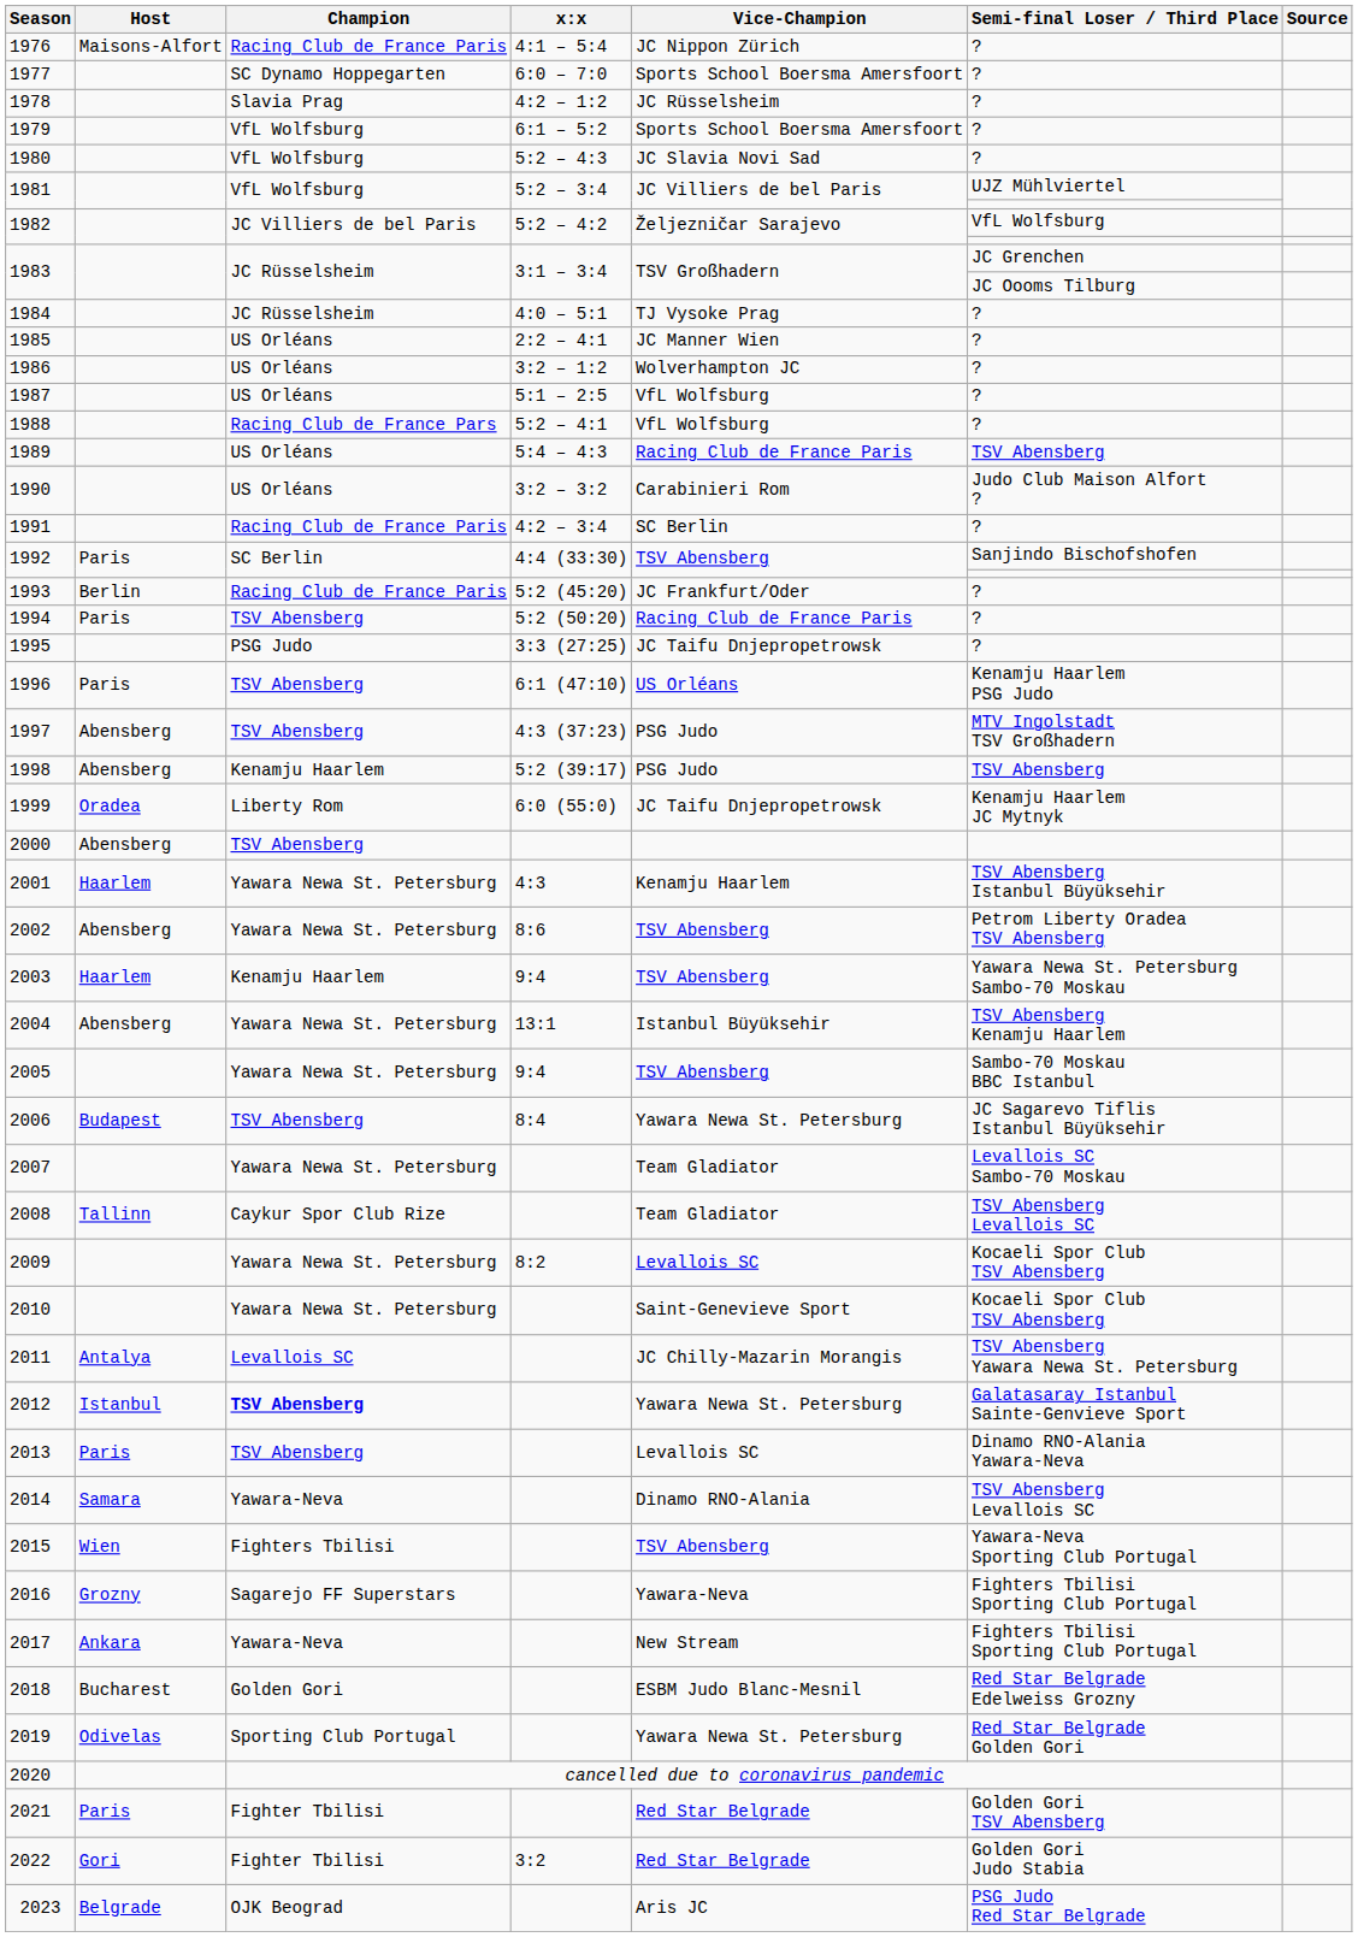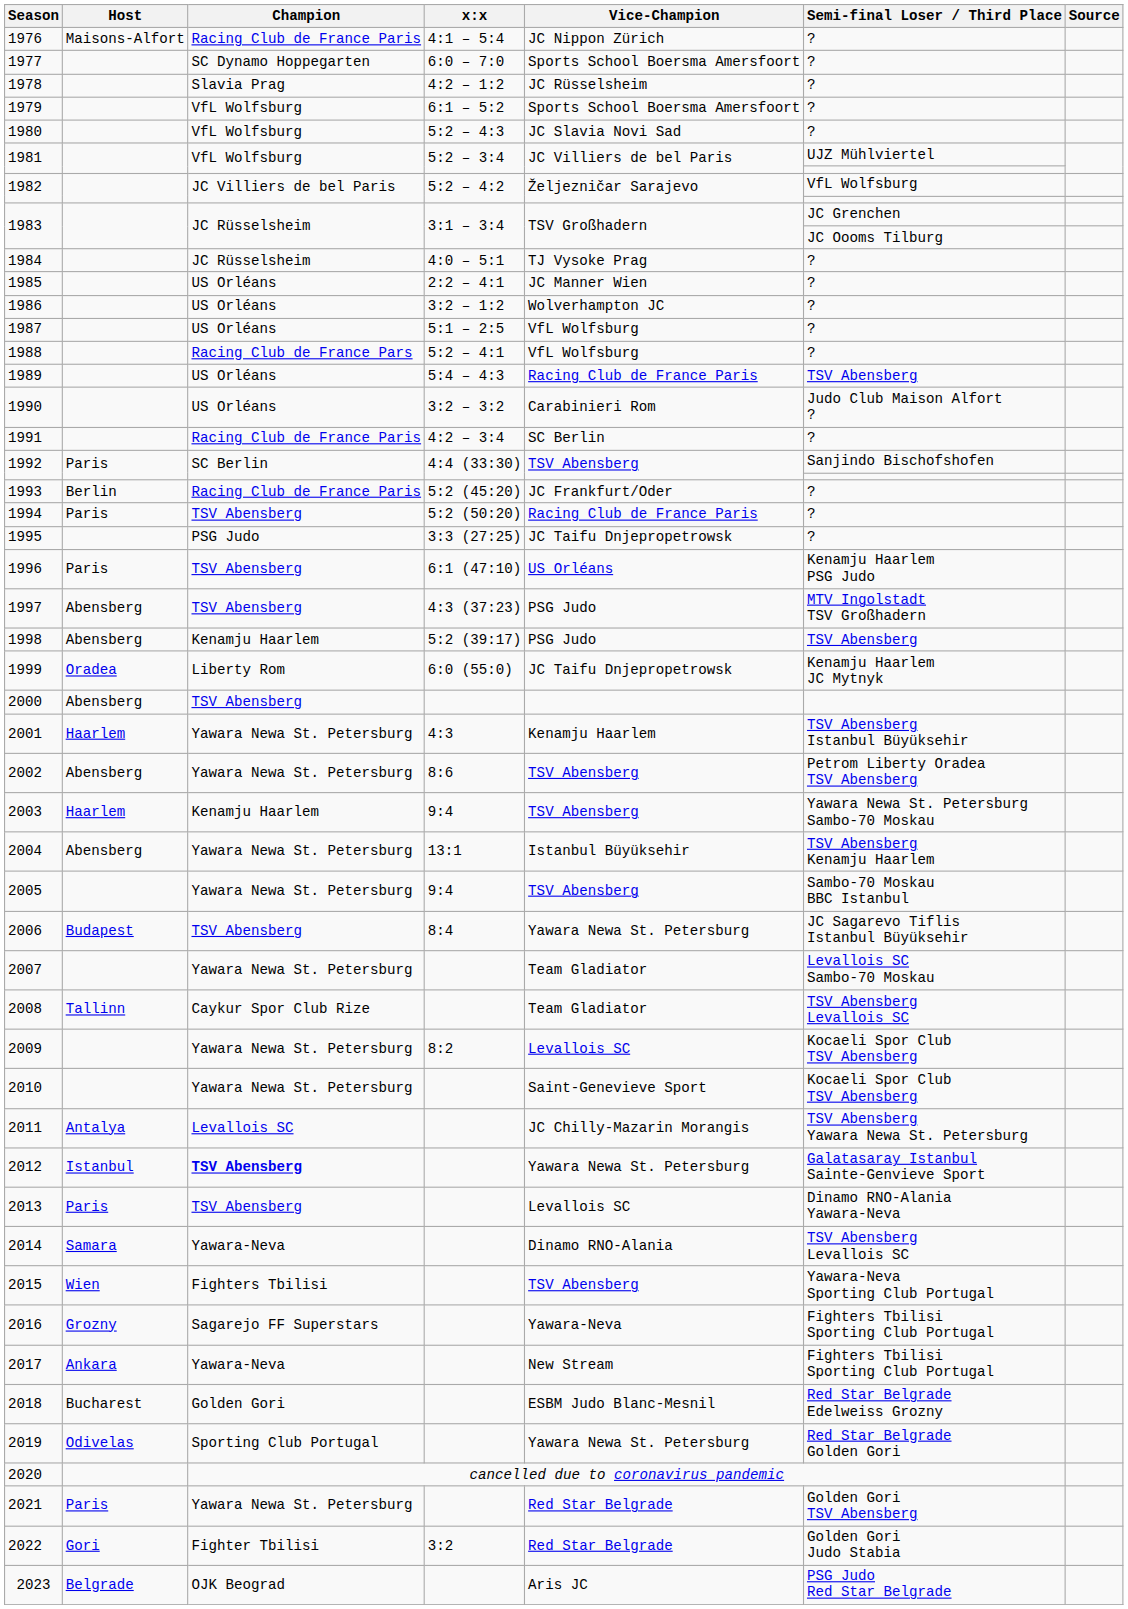2021 | Champion: Fighter Tbilisi -> Yawara Newa St. Petersburg
